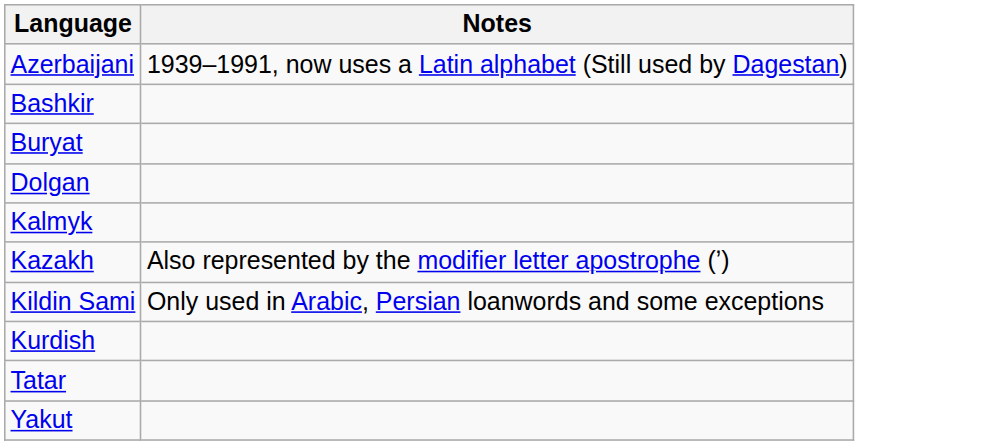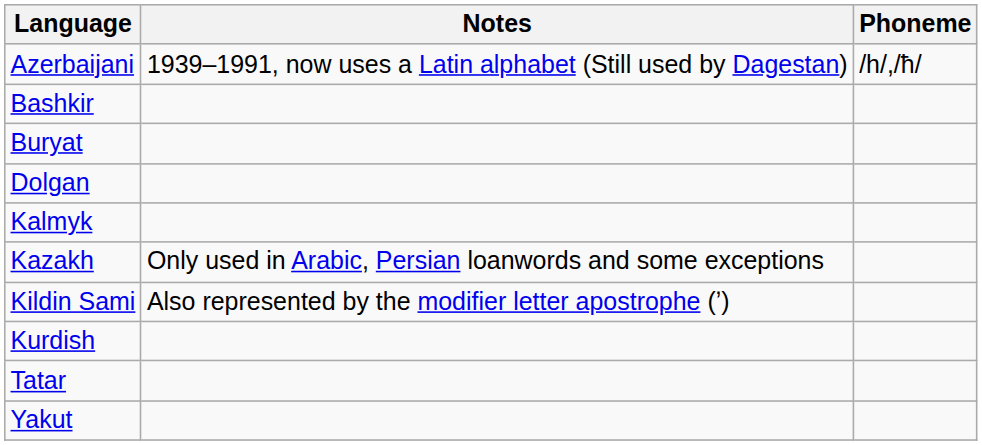+ column: Phoneme | /h/,/ħ/
Kazakh | Notes: Also represented by the modifier letter apostrophe (ʼ) -> Only used in Arabic, Persian loanwords and some exceptions
Kildin Sami | Notes: Only used in Arabic, Persian loanwords and some exceptions -> Also represented by the modifier letter apostrophe (ʼ)
